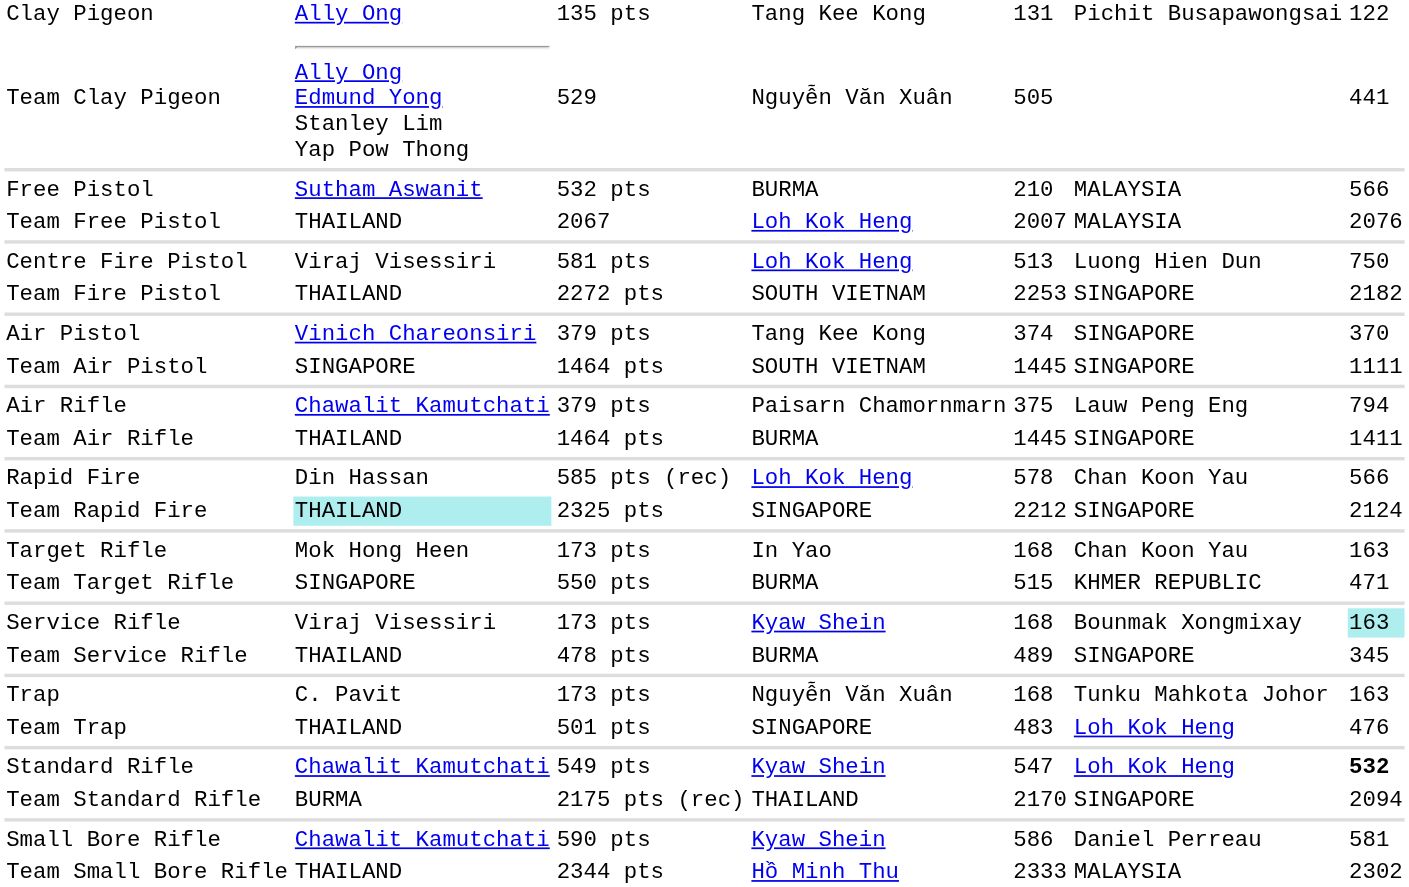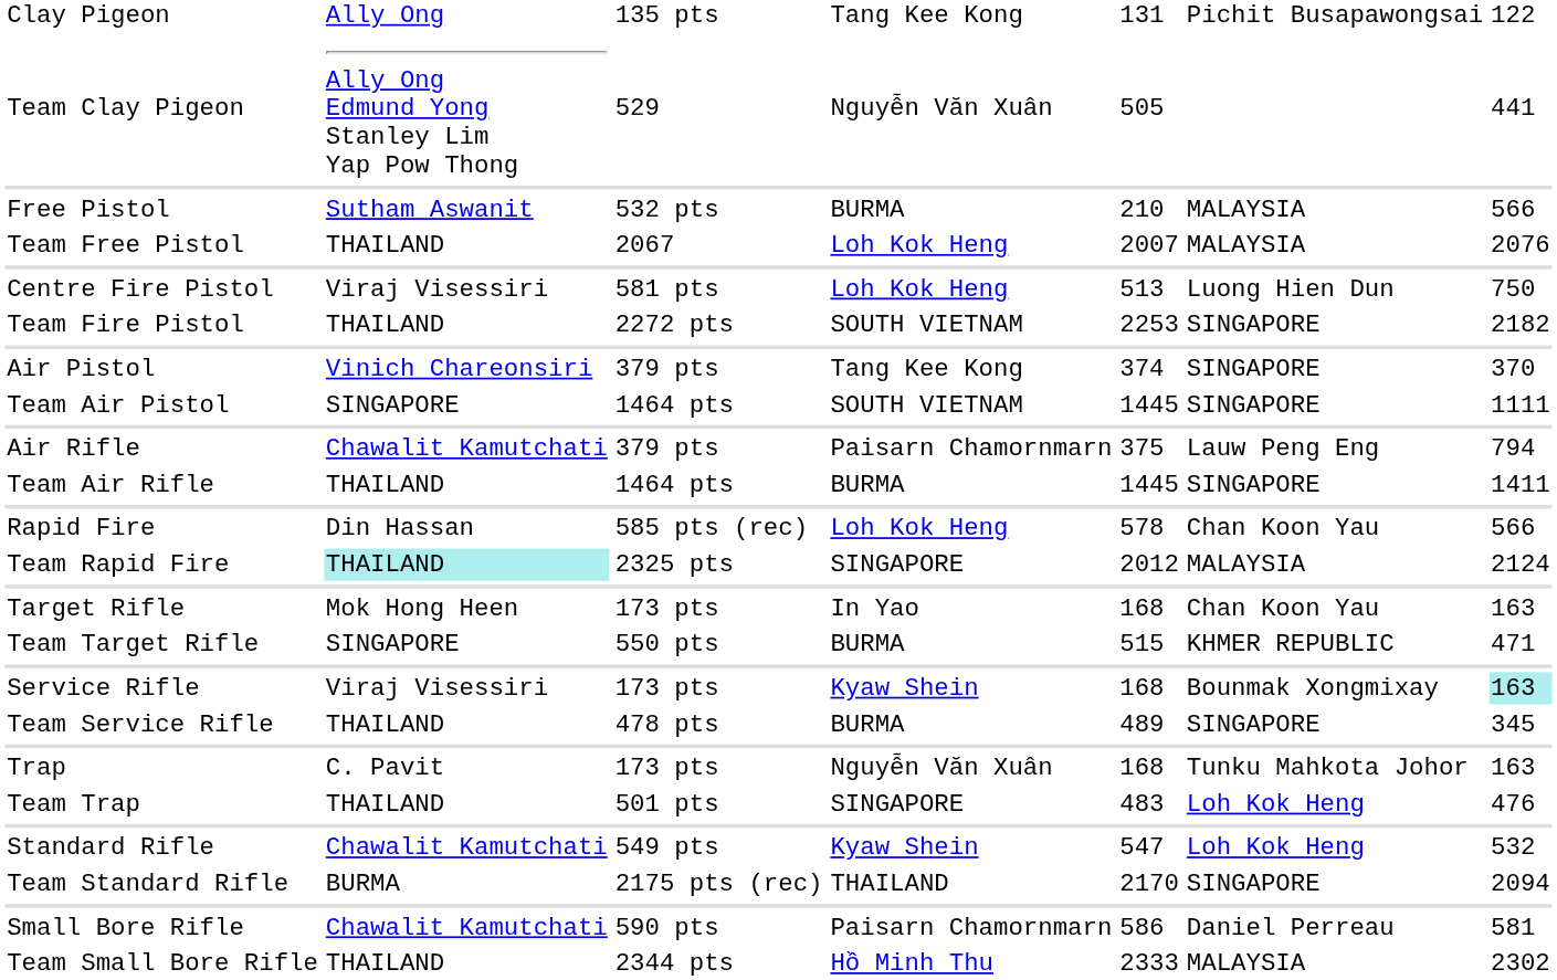Team Rapid Fire | column 5: 2212 -> 2012
Team Rapid Fire | column 6: SINGAPORE -> MALAYSIA
Standard Rifle | column 7: bold -> normal
Small Bore Rifle | column 4: Kyaw Shein -> Paisarn Chamornmarn
